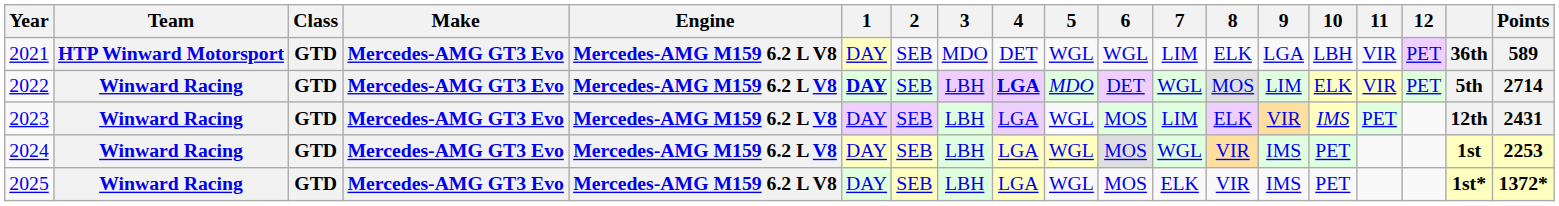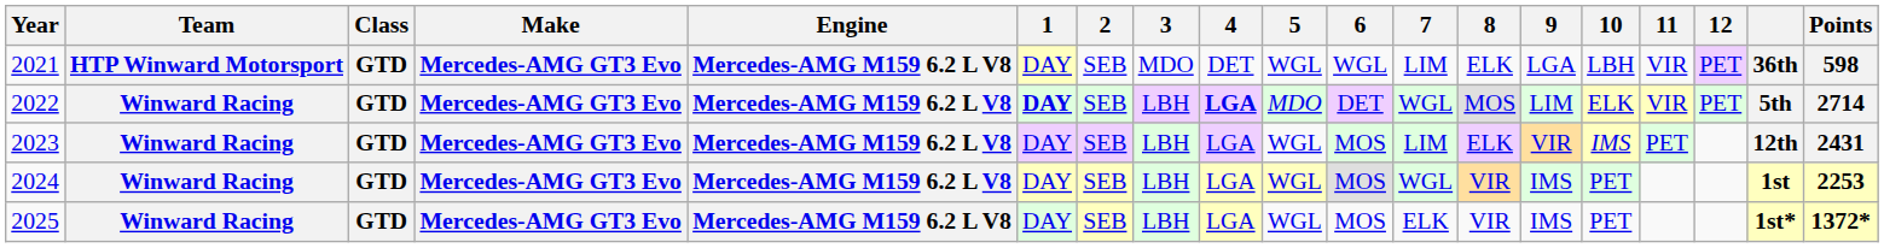2021 | Points: 589 -> 598
